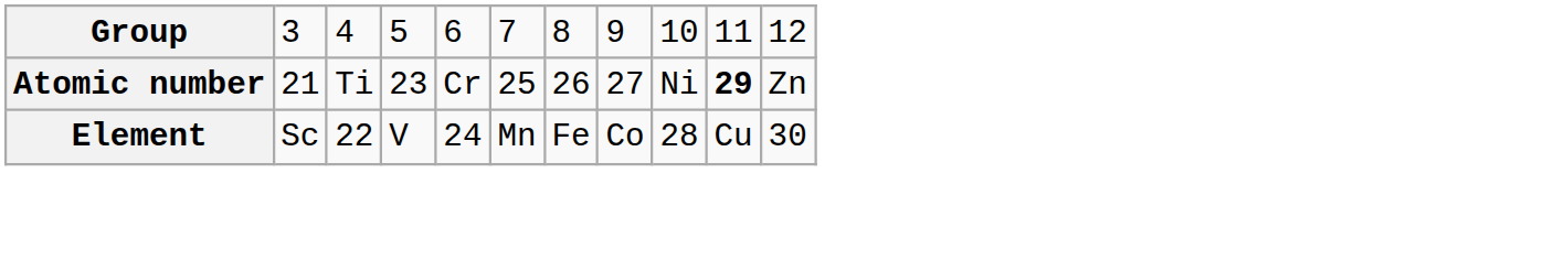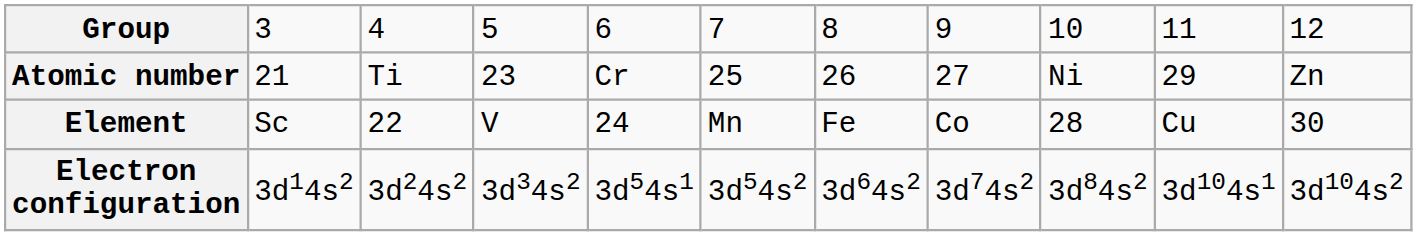Atomic number | column 10: bold -> normal
+ row: Electron configuration | 3d14s2 | 3d24s2 | 3d34s2 | 3d54s1 | 3d54s2 | 3d64s2 | 3d74s2 | 3d84s2 | 3d104s1 | 3d104s2
